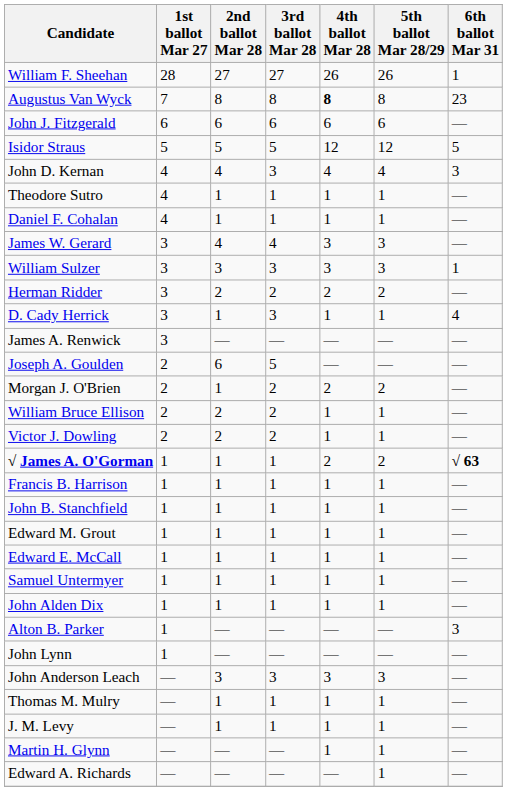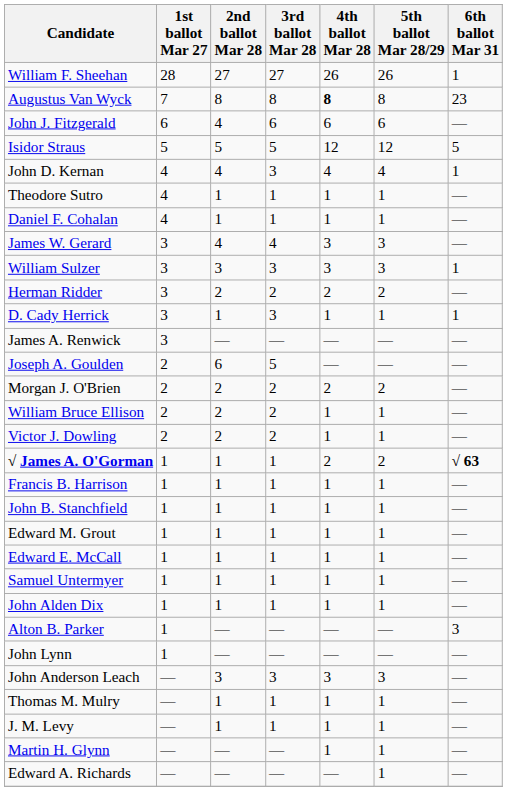John J. Fitzgerald | 2nd ballot Mar 28: 6 -> 4
John D. Kernan | 6th ballot Mar 31: 3 -> 1
D. Cady Herrick | 6th ballot Mar 31: 4 -> 1
Morgan J. O'Brien | 2nd ballot Mar 28: 1 -> 2
